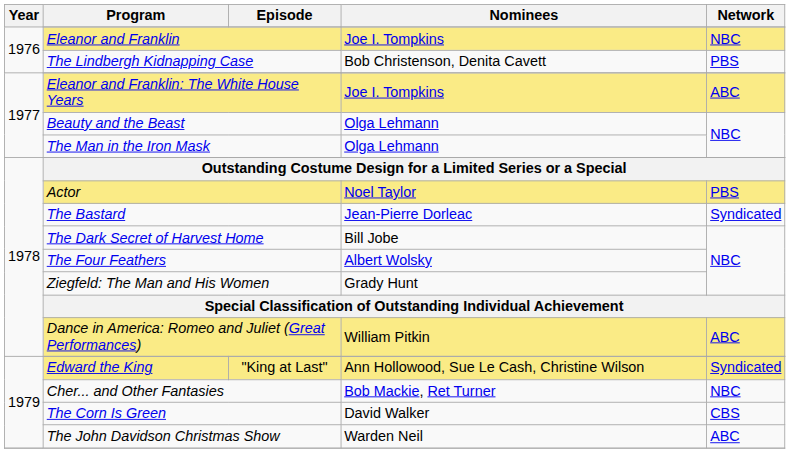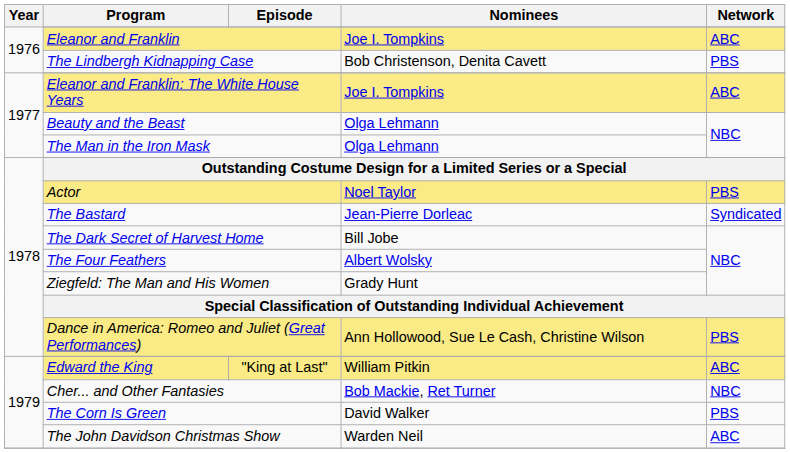Eleanor and Franklin | Network: NBC -> ABC
Dance in America: Romeo and Juliet (Great Performances) | Nominees: William Pitkin -> Ann Hollowood, Sue Le Cash, Christine Wilson
Dance in America: Romeo and Juliet (Great Performances) | Network: ABC -> PBS
Edward the King | Nominees: Ann Hollowood, Sue Le Cash, Christine Wilson -> William Pitkin
Edward the King | Network: Syndicated -> ABC
The Corn Is Green | Network: CBS -> PBS
